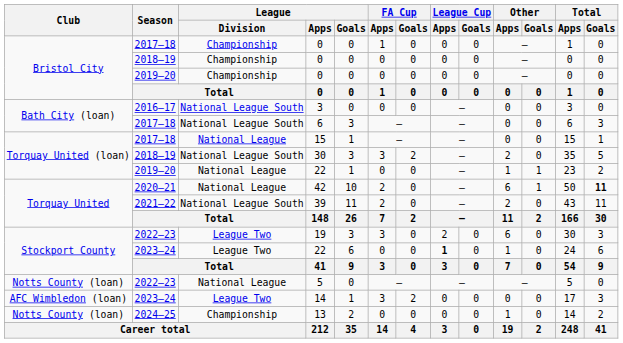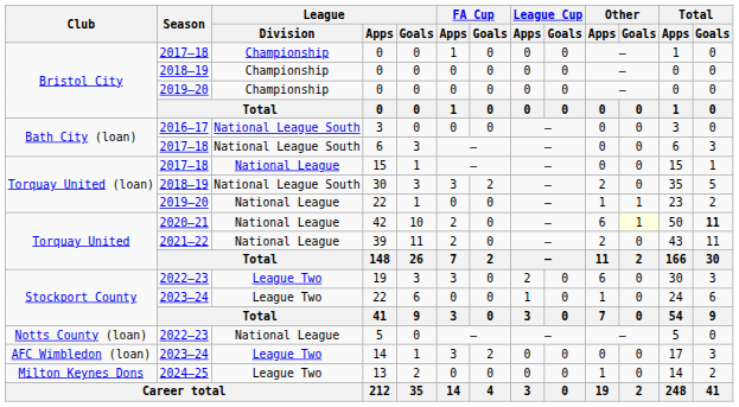42 | Other / Goals: no background -> lightyellow background
39 | League / Division: National League South -> National League
2023–24 / 22 | League Cup / Apps: bold -> normal
13 | Club: Notts County (loan) -> Milton Keynes Dons
13 | League / Division: Championship -> League Two
